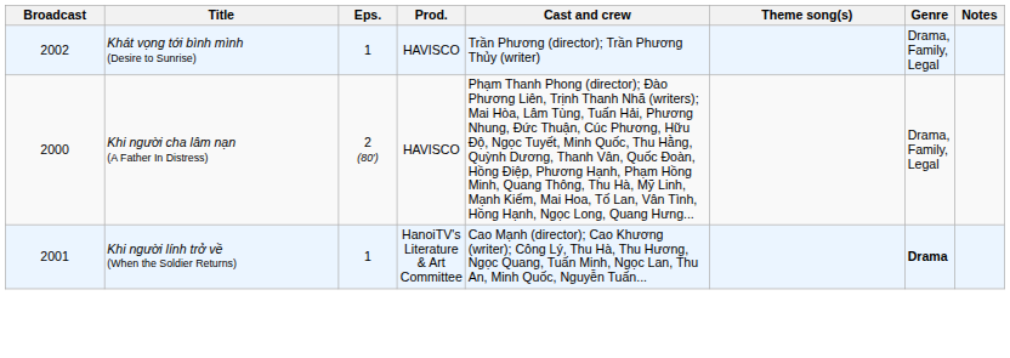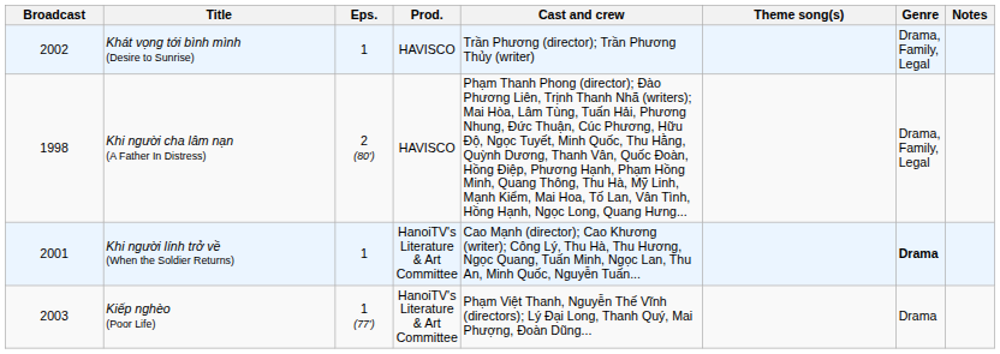Khi người cha lâm nạn (A Father In Distress) | Broadcast: 2000 -> 1998
+ row: 2003 | Kiếp nghèo (Poor Life) | 1 (77′) | HanoiTV's Literature & Art Committee | Phạm Việt Thanh, Nguyễn Thế Vĩnh (directors); Lý Đại Long, Thanh Quý, Mai Phượng, Đoàn Dũng... | Drama
